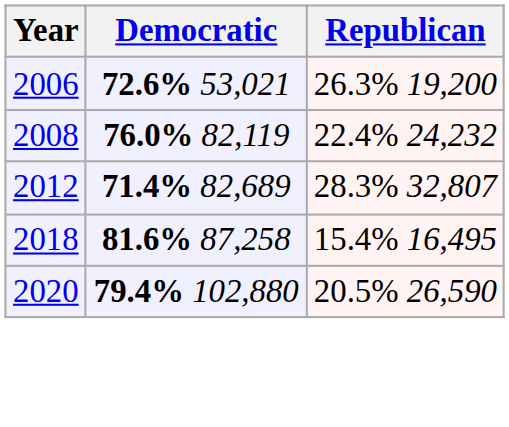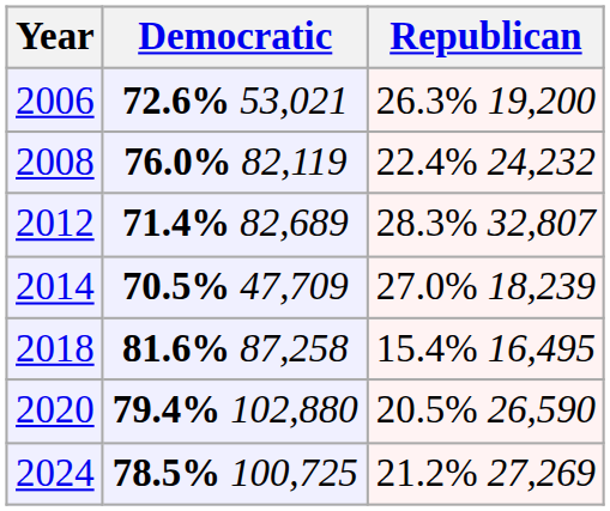+ row: 2014 | 70.5% 47,709 | 27.0% 18,239
+ row: 2024 | 78.5% 100,725 | 21.2% 27,269
